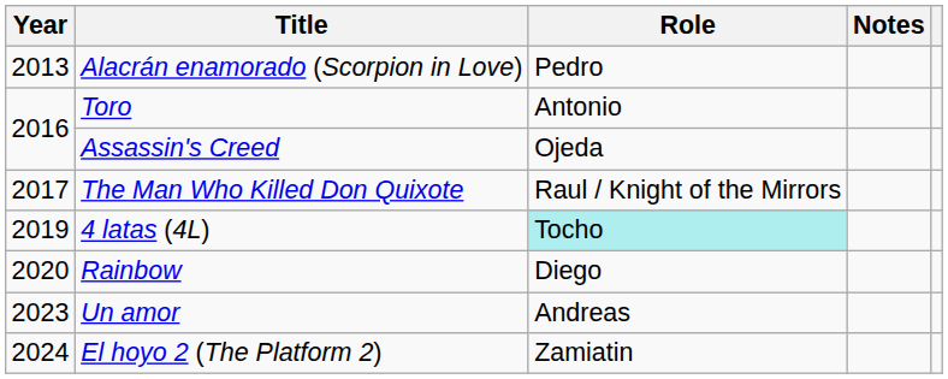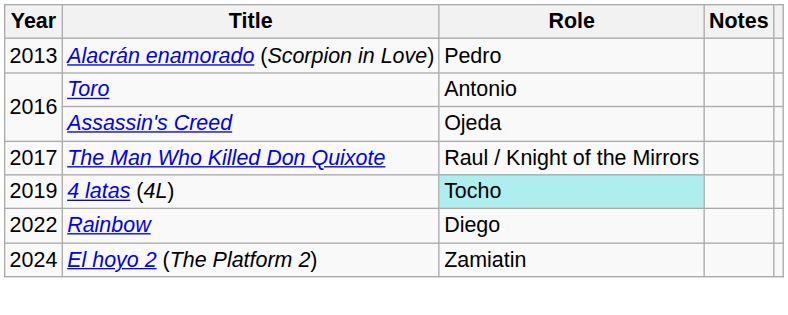Rainbow | Year: 2020 -> 2022
- row: 2023 | Un amor | Andreas
